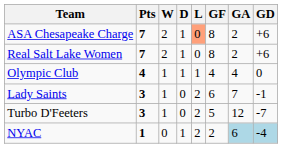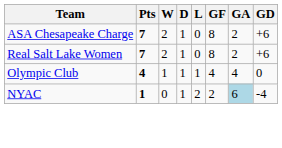ASA Chesapeake Charge | L: lightsalmon background -> no background
- row: Lady Saints | 3 | 1 | 0 | 2 | 6 | 7 | -1
- row: Turbo D'Feeters | 3 | 1 | 0 | 2 | 5 | 12 | -7
NYAC | GD: lightblue background -> no background
